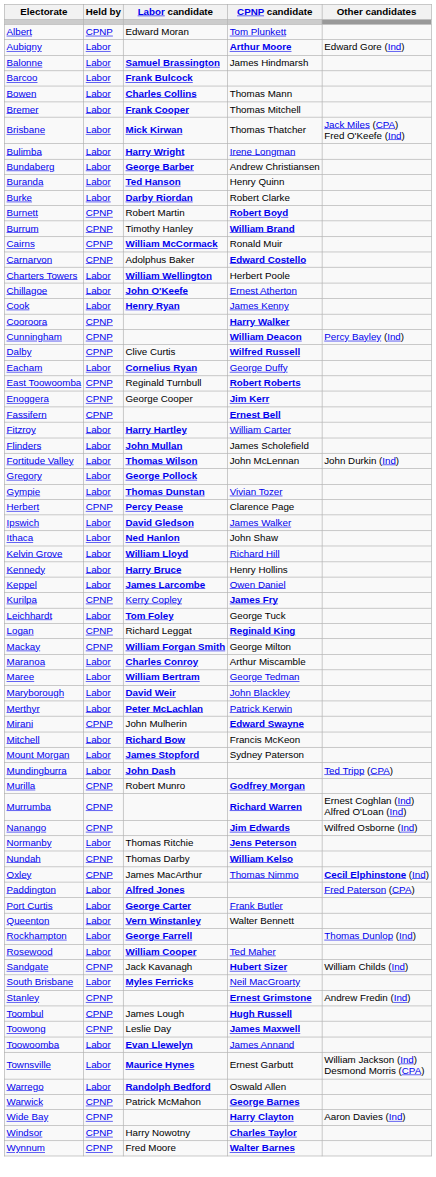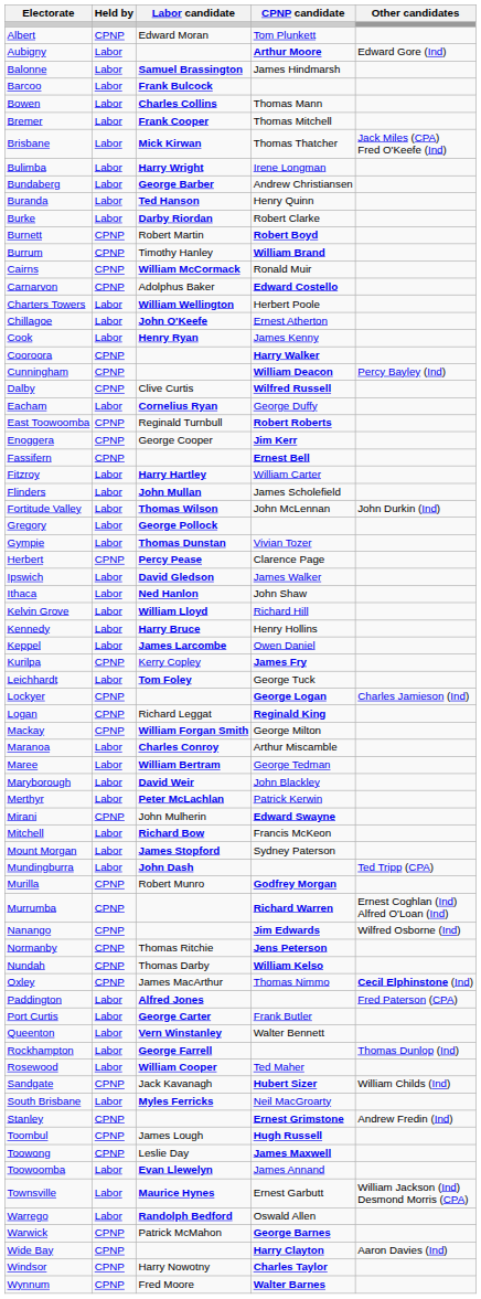+ row: Lockyer | CPNP | George Logan | Charles Jamieson (Ind)
Normanby | Held by: Labor -> CPNP
